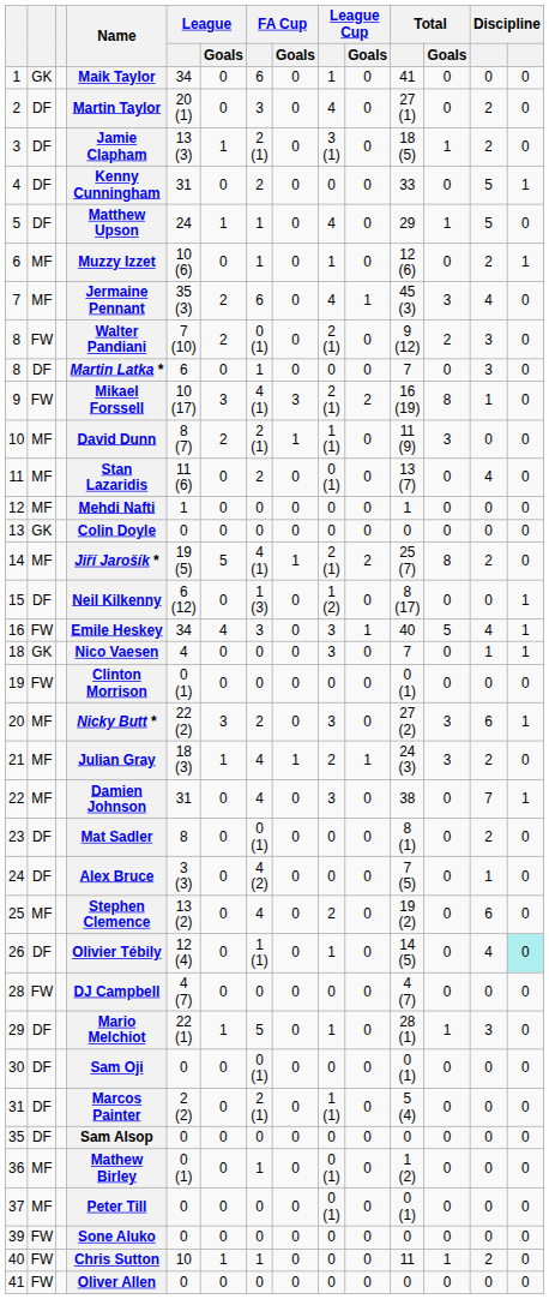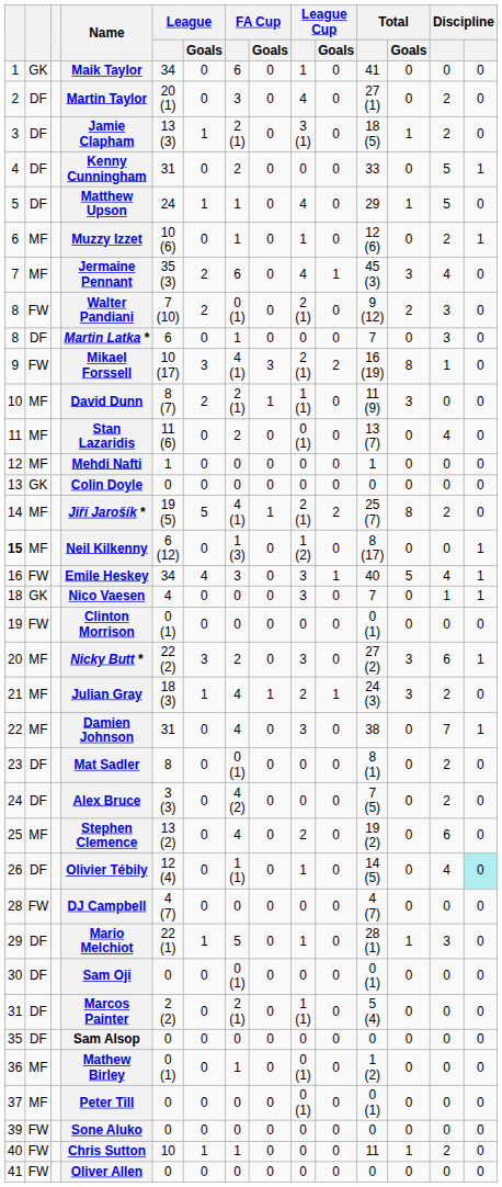Neil Kilkenny | column 1: normal -> bold
Neil Kilkenny | column 2: DF -> MF
Alex Bruce | column 13: 1 -> 2
